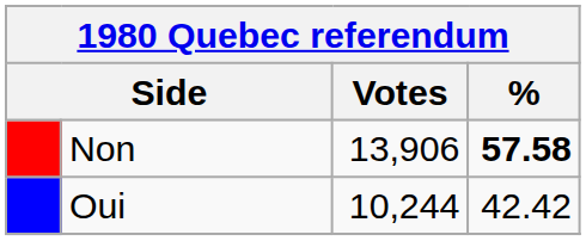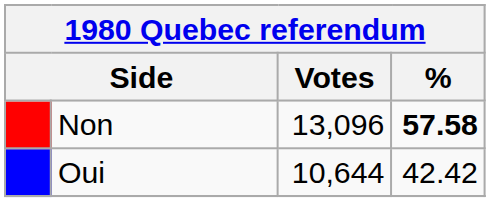Non | Votes: 13,906 -> 13,096
Oui | Votes: 10,244 -> 10,644
